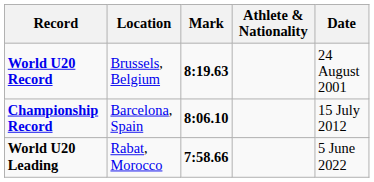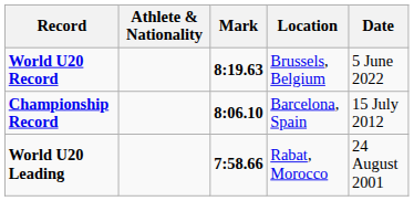columns swapped: Athlete & Nationality <-> Location
World U20 Record | Date: 24 August 2001 -> 5 June 2022
World U20 Leading | Date: 5 June 2022 -> 24 August 2001
